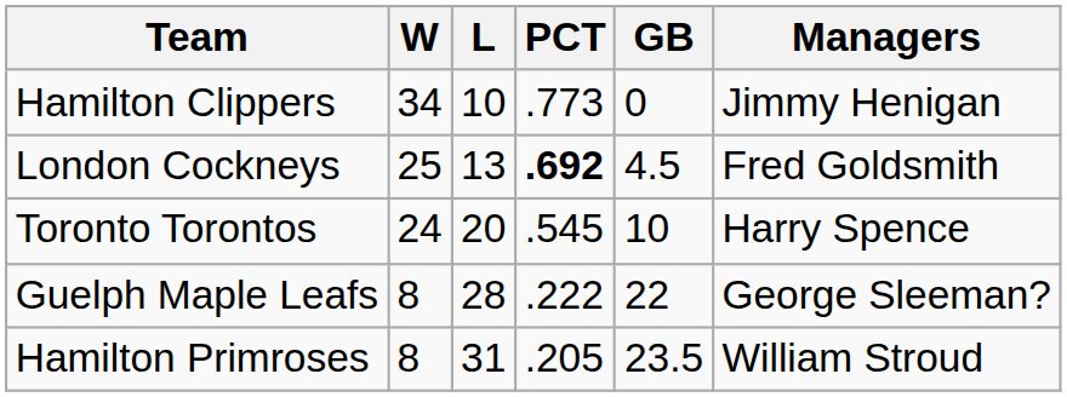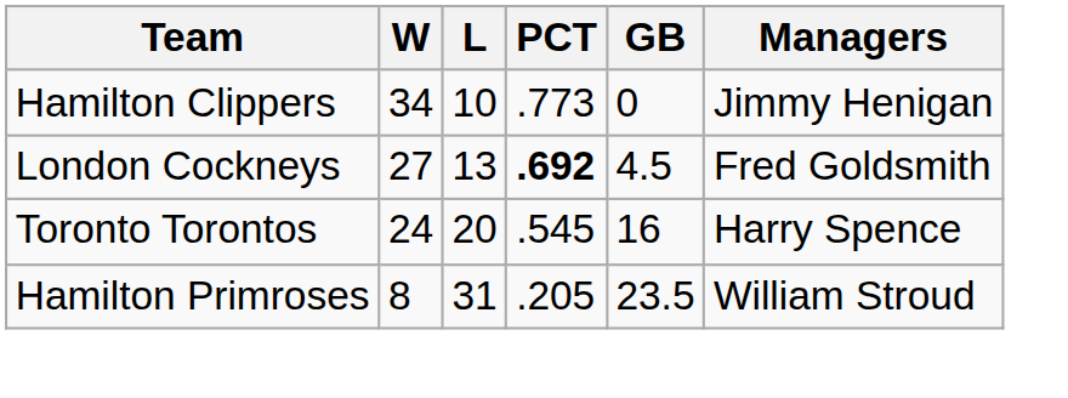London Cockneys | W: 25 -> 27
Toronto Torontos | GB: 10 -> 16
- row: Guelph Maple Leafs | 8 | 28 | .222 | 22 | George Sleeman?
